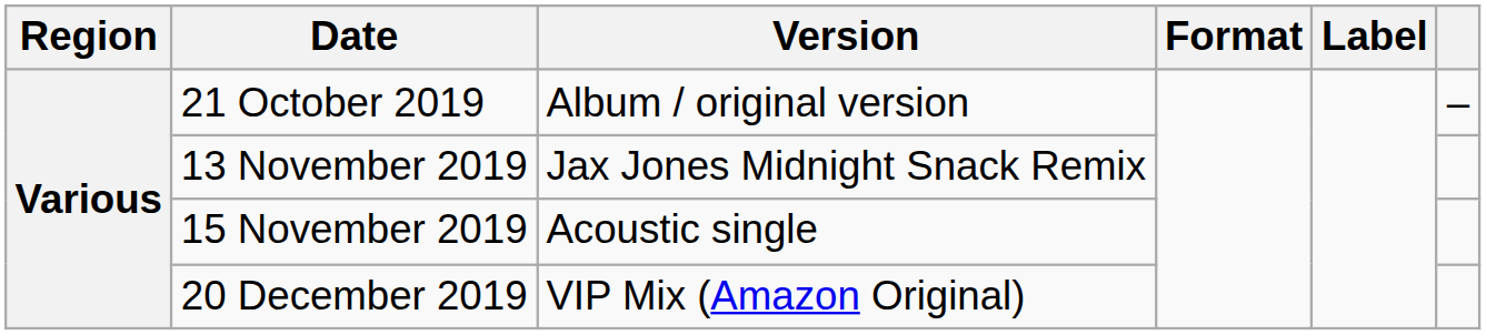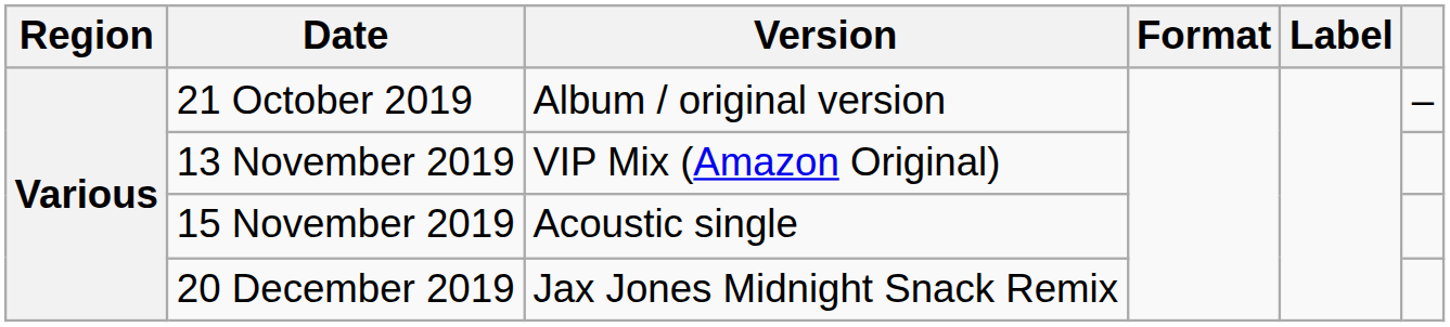13 November 2019 | Version: Jax Jones Midnight Snack Remix -> VIP Mix (Amazon Original)
20 December 2019 | Version: VIP Mix (Amazon Original) -> Jax Jones Midnight Snack Remix
